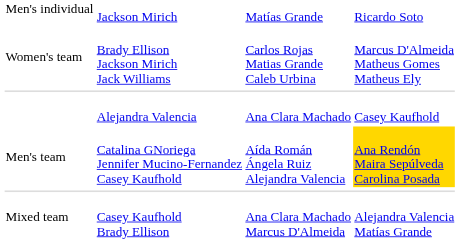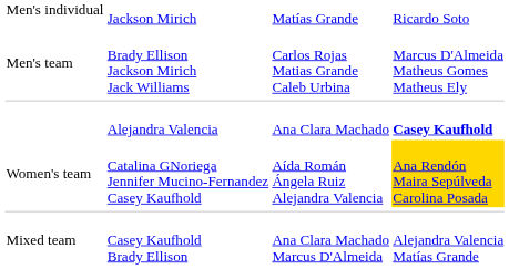Brady Ellison Jackson Mirich Jack Williams | column 1: Women's team -> Men's team
Alejandra Valencia | column 4: normal -> bold
Catalina GNoriega Jennifer Mucino-Fernandez Casey Kaufhold | column 1: Men's team -> Women's team
